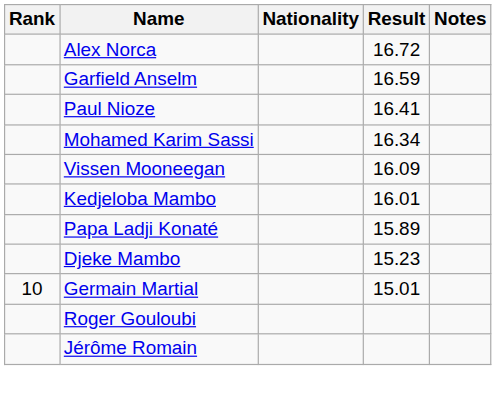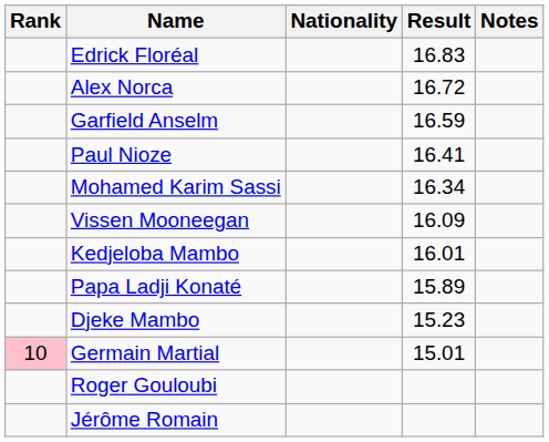+ row: Edrick Floréal | 16.83
Germain Martial | Rank: no background -> pink background
